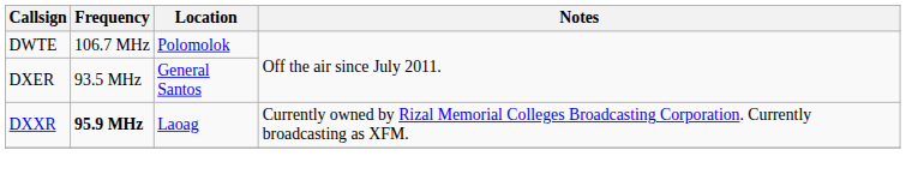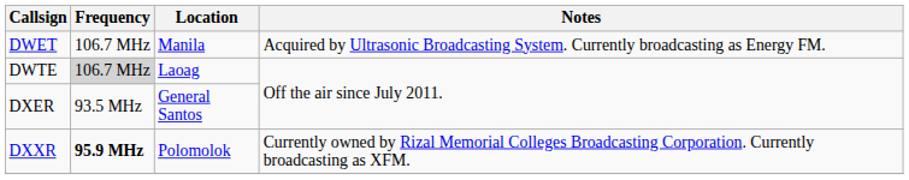+ row: DWET | 106.7 MHz | Manila | Acquired by Ultrasonic Broadcasting System. Currently broadcasting as Energy FM.
DWTE | Frequency: no background -> lightgrey background
DWTE | Location: Polomolok -> Laoag
DXXR | Location: Laoag -> Polomolok
